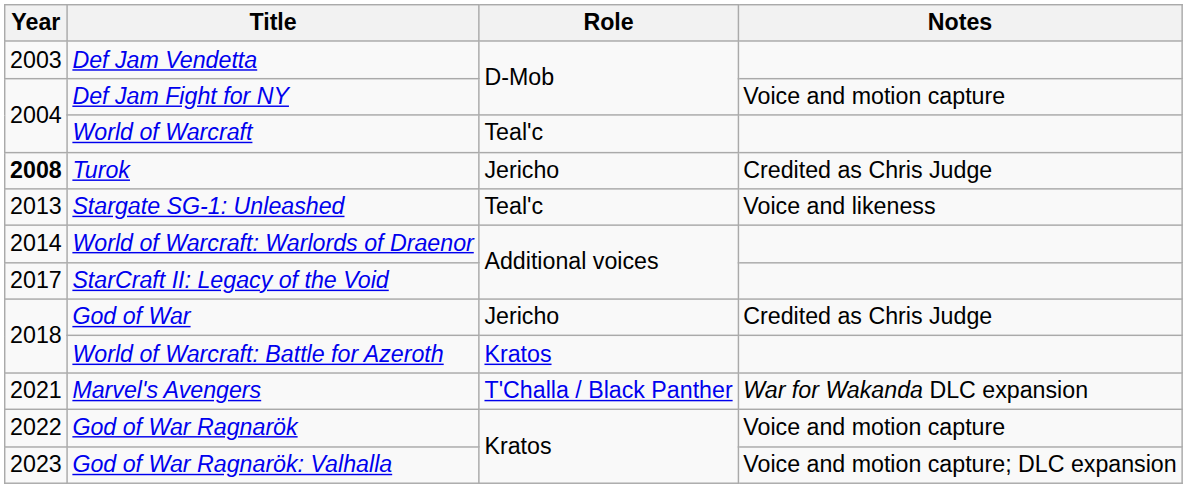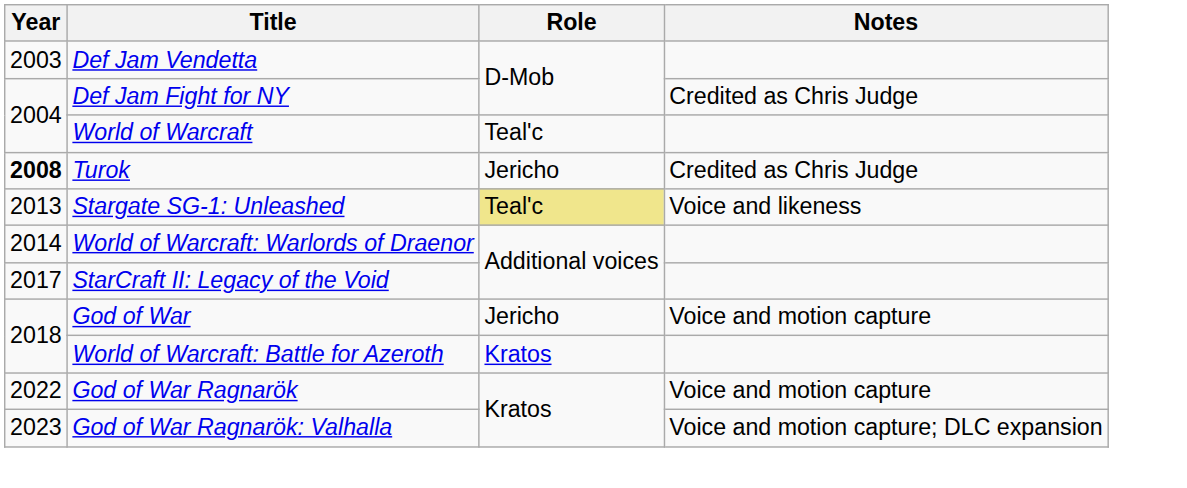Def Jam Fight for NY | Notes: Voice and motion capture -> Credited as Chris Judge
Stargate SG-1: Unleashed | Role: no background -> khaki background
God of War | Notes: Credited as Chris Judge -> Voice and motion capture
- row: 2021 | Marvel's Avengers | T'Challa / Black Panther | War for Wakanda DLC expansion
